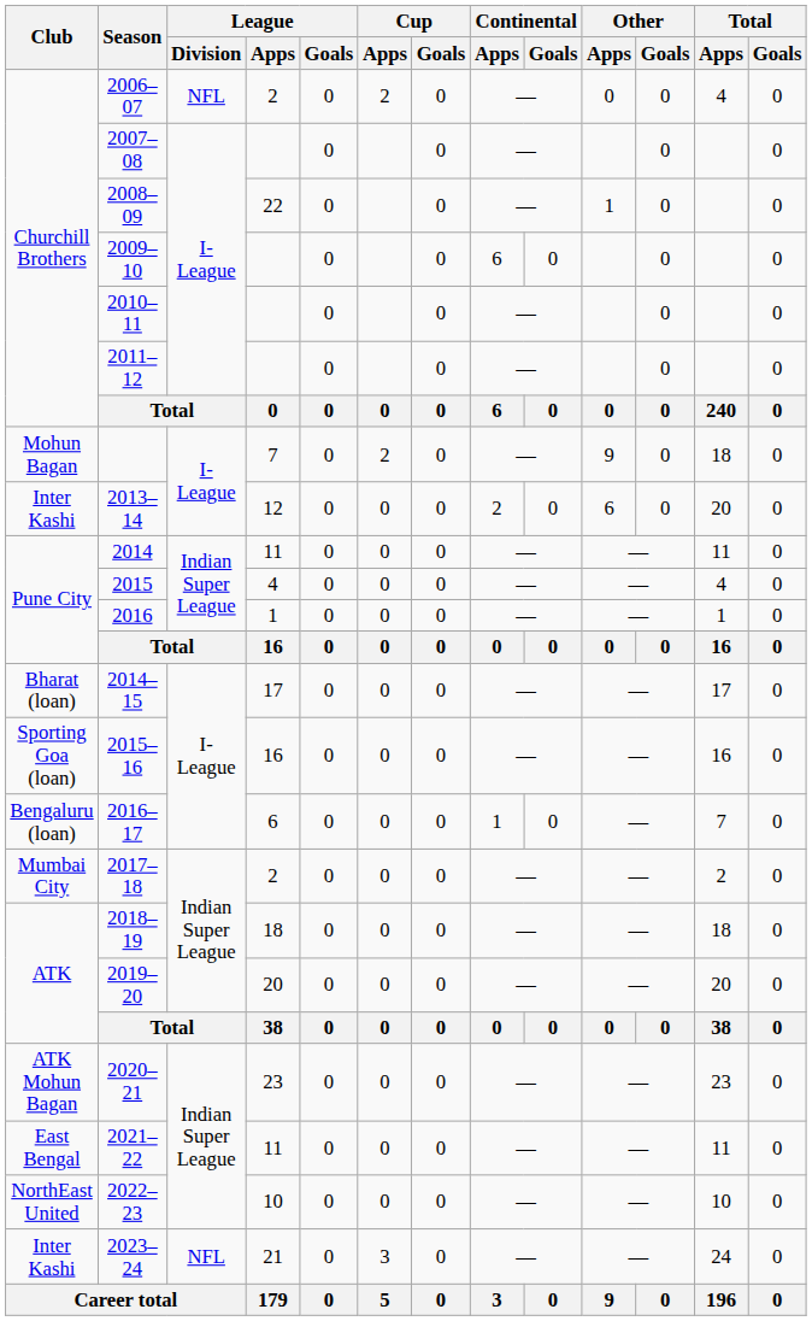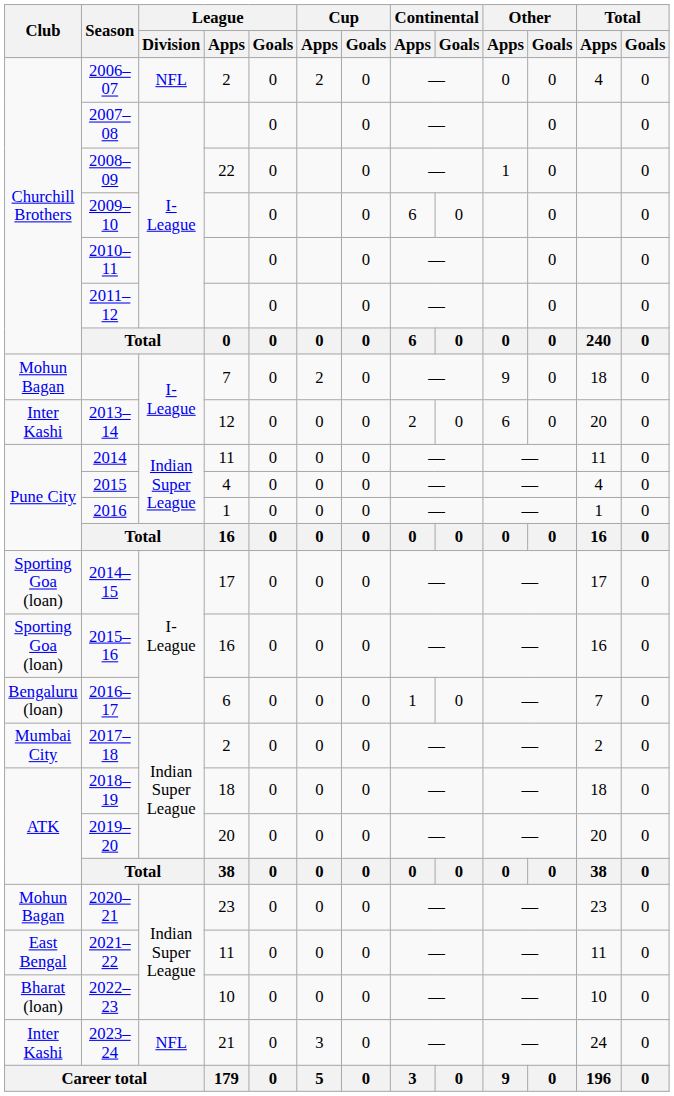2014–15 | Club: Bharat (loan) -> Sporting Goa (loan)
2020–21 | Club: ATK Mohun Bagan -> Mohun Bagan
2022–23 | Club: NorthEast United -> Bharat (loan)
